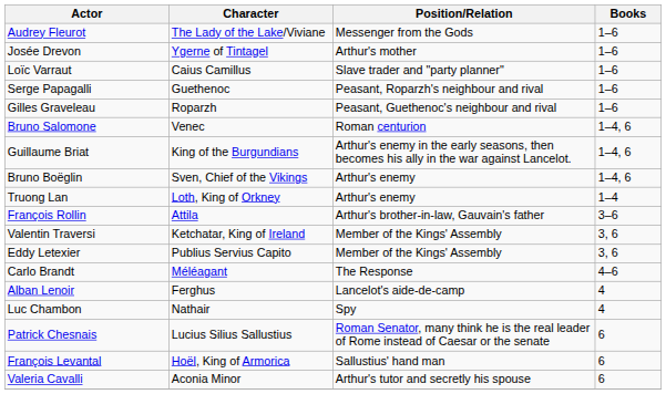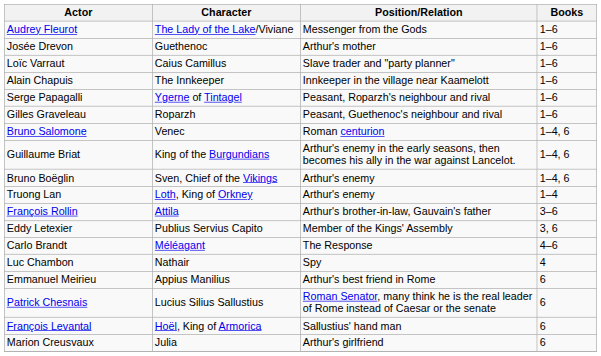Josée Drevon | Character: Ygerne of Tintagel -> Guethenoc
+ row: Alain Chapuis | The Innkeeper | Innkeeper in the village near Kaamelott | 1–6
Serge Papagalli | Character: Guethenoc -> Ygerne of Tintagel
- row: Valentin Traversi | Ketchatar, King of Ireland | Member of the Kings' Assembly | 3, 6
- row: Alban Lenoir | Ferghus | Lancelot's aide-de-camp | 4
+ row: Emmanuel Meirieu | Appius Manilius | Arthur's best friend in Rome | 6
+ row: Marion Creusvaux | Julia | Arthur's girlfriend | 6
- row: Valeria Cavalli | Aconia Minor | Arthur's tutor and secretly his spouse | 6
